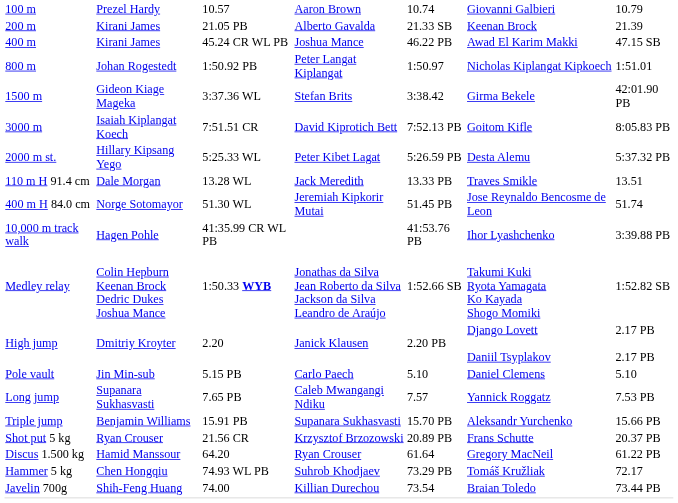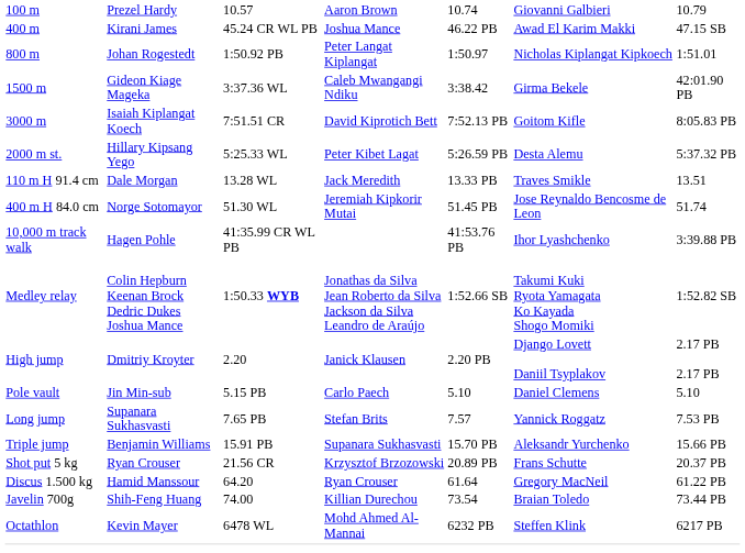- row: 200 m | Kirani James | 21.05 PB | Alberto Gavalda | 21.33 SB | Keenan Brock | 21.39
1500 m | column 4: Stefan Brits -> Caleb Mwangangi Ndiku
Long jump | column 4: Caleb Mwangangi Ndiku -> Stefan Brits
- row: Hammer 5 kg | Chen Hongqiu | 74.93 WL PB | Suhrob Khodjaev | 73.29 PB | Tomáš Kružliak | 72.17
+ row: Octathlon | Kevin Mayer | 6478 WL | Mohd Ahmed Al-Mannai | 6232 PB | Steffen Klink | 6217 PB
